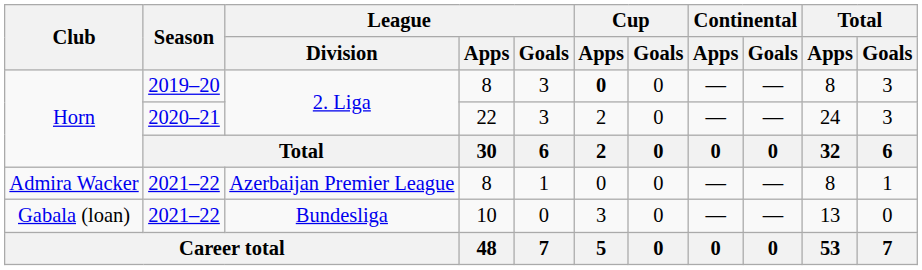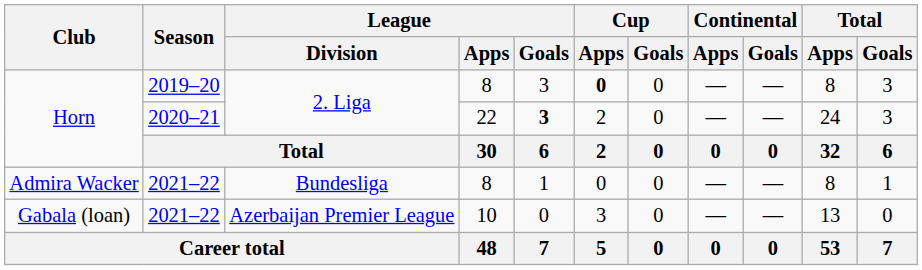Horn / 2020–21 | League / Goals: normal -> bold
Admira Wacker | League / Division: Azerbaijan Premier League -> Bundesliga
Gabala (loan) | League / Division: Bundesliga -> Azerbaijan Premier League
